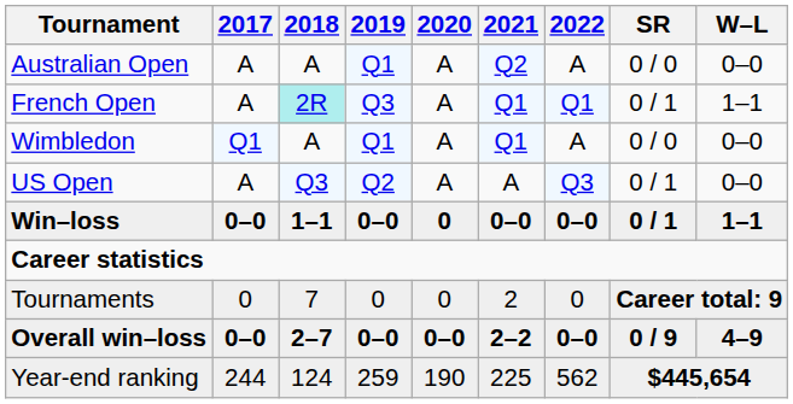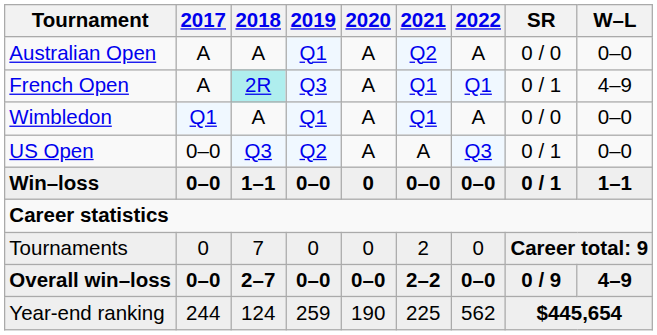French Open | W–L: 1–1 -> 4–9
US Open | 2017: A -> 0–0
